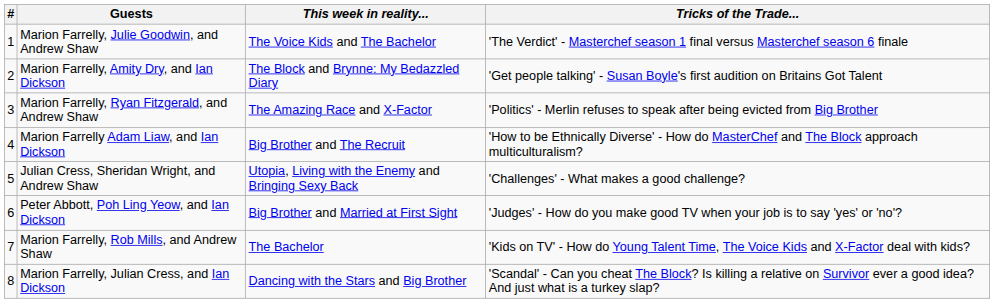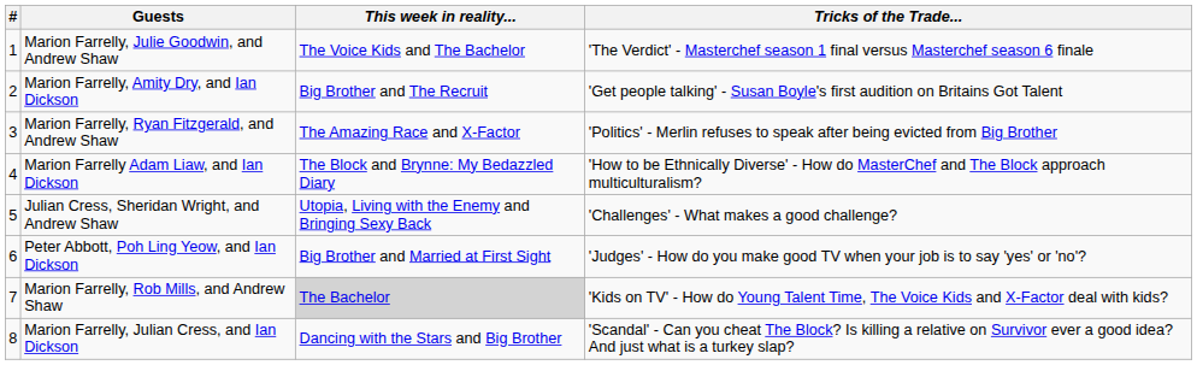Marion Farrelly, Amity Dry, and Ian Dickson | This week in reality...: The Block and Brynne: My Bedazzled Diary -> Big Brother and The Recruit
Marion Farrelly Adam Liaw, and Ian Dickson | This week in reality...: Big Brother and The Recruit -> The Block and Brynne: My Bedazzled Diary
Marion Farrelly, Rob Mills, and Andrew Shaw | This week in reality...: no background -> lightgrey background
